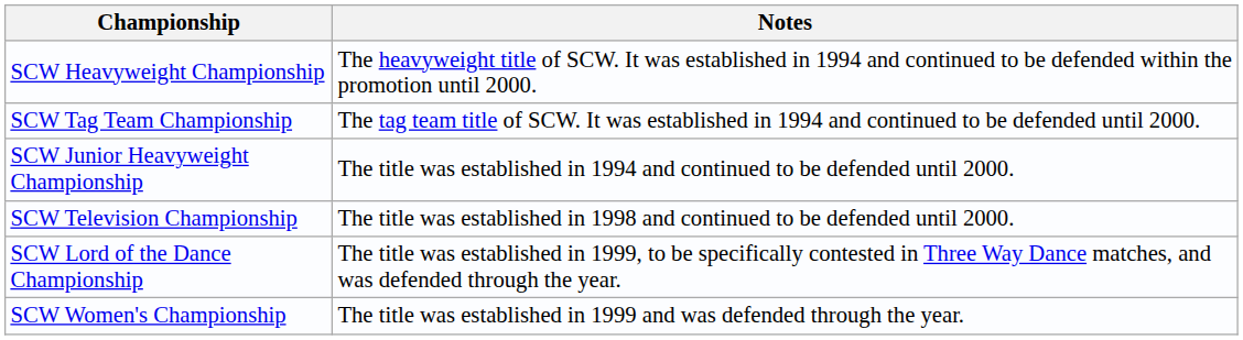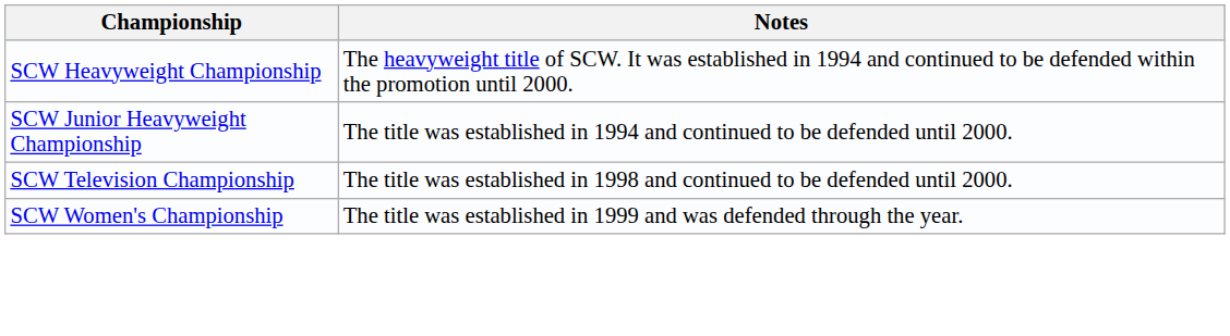- row: SCW Tag Team Championship | The tag team title of SCW. It was established in 1994 and continued to be defended until 2000.
- row: SCW Lord of the Dance Championship | The title was established in 1999, to be specifically contested in Three Way Dance matches, and was defended through the year.
